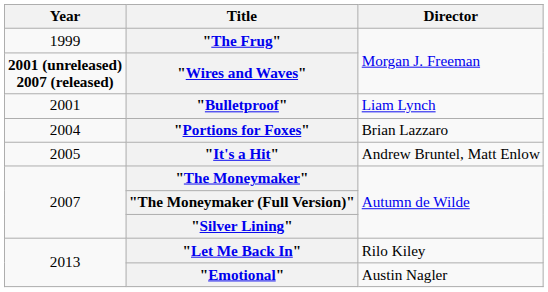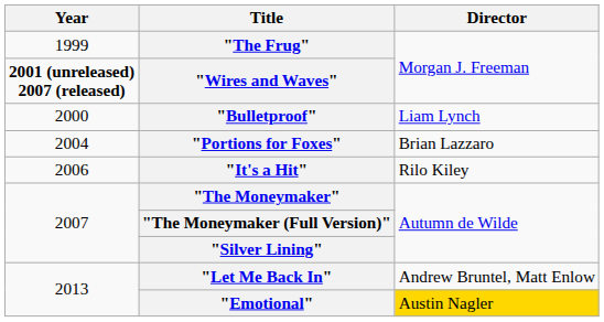"Bulletproof" | Year: 2001 -> 2000
"It's a Hit" | Year: 2005 -> 2006
"It's a Hit" | Director: Andrew Bruntel, Matt Enlow -> Rilo Kiley
"Let Me Back In" | Director: Rilo Kiley -> Andrew Bruntel, Matt Enlow
"Emotional" | Director: no background -> gold background
